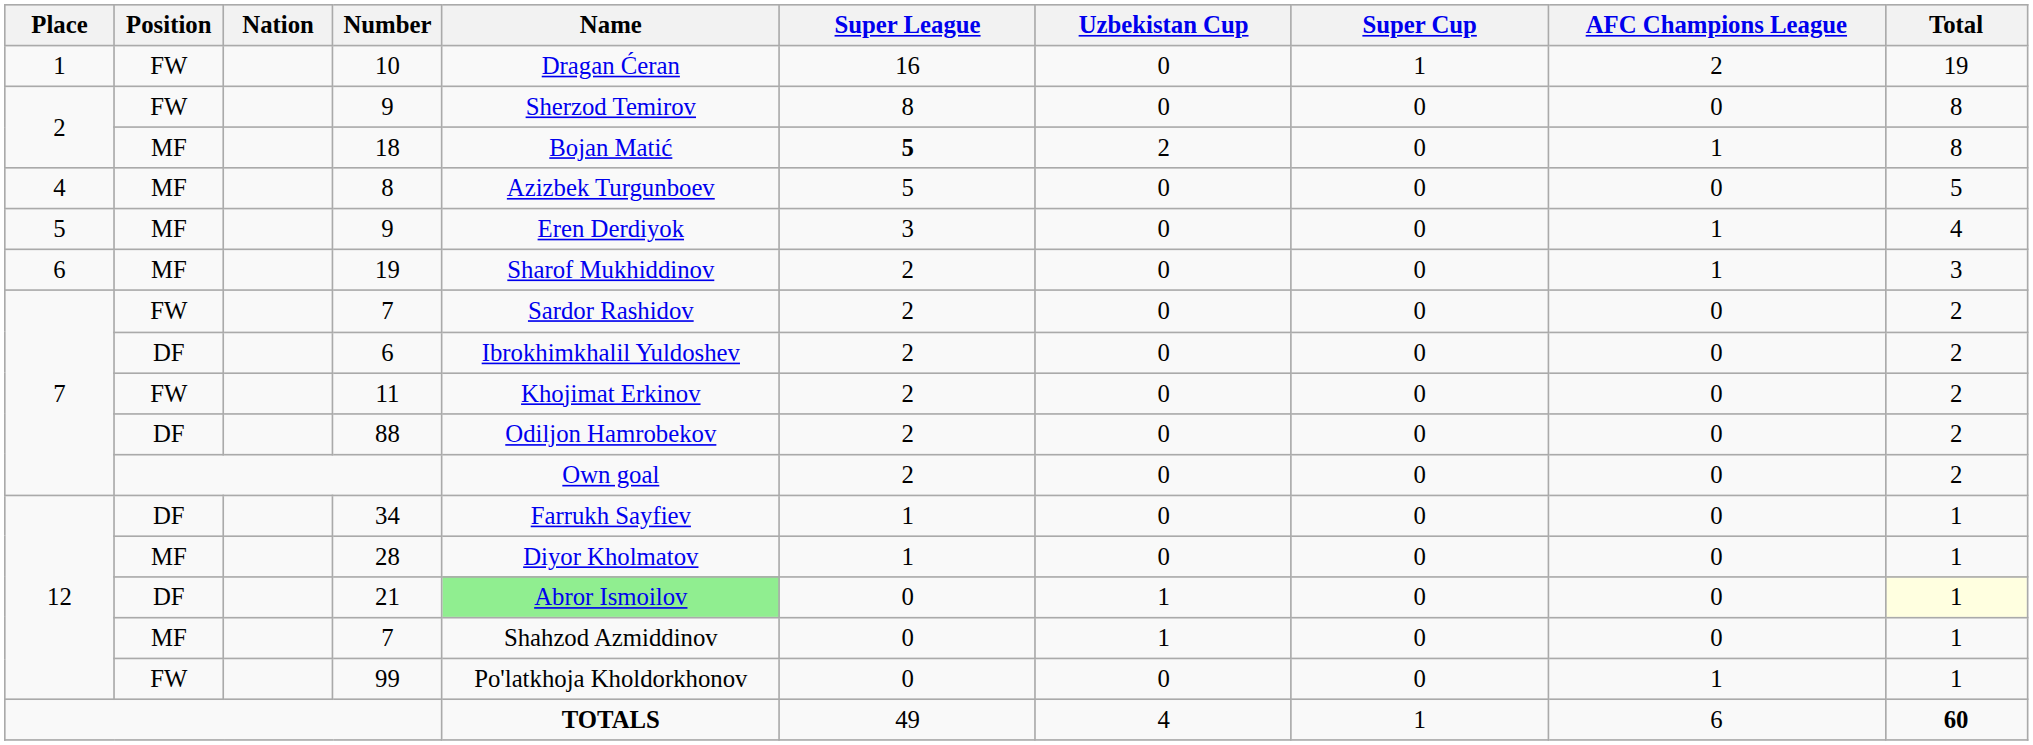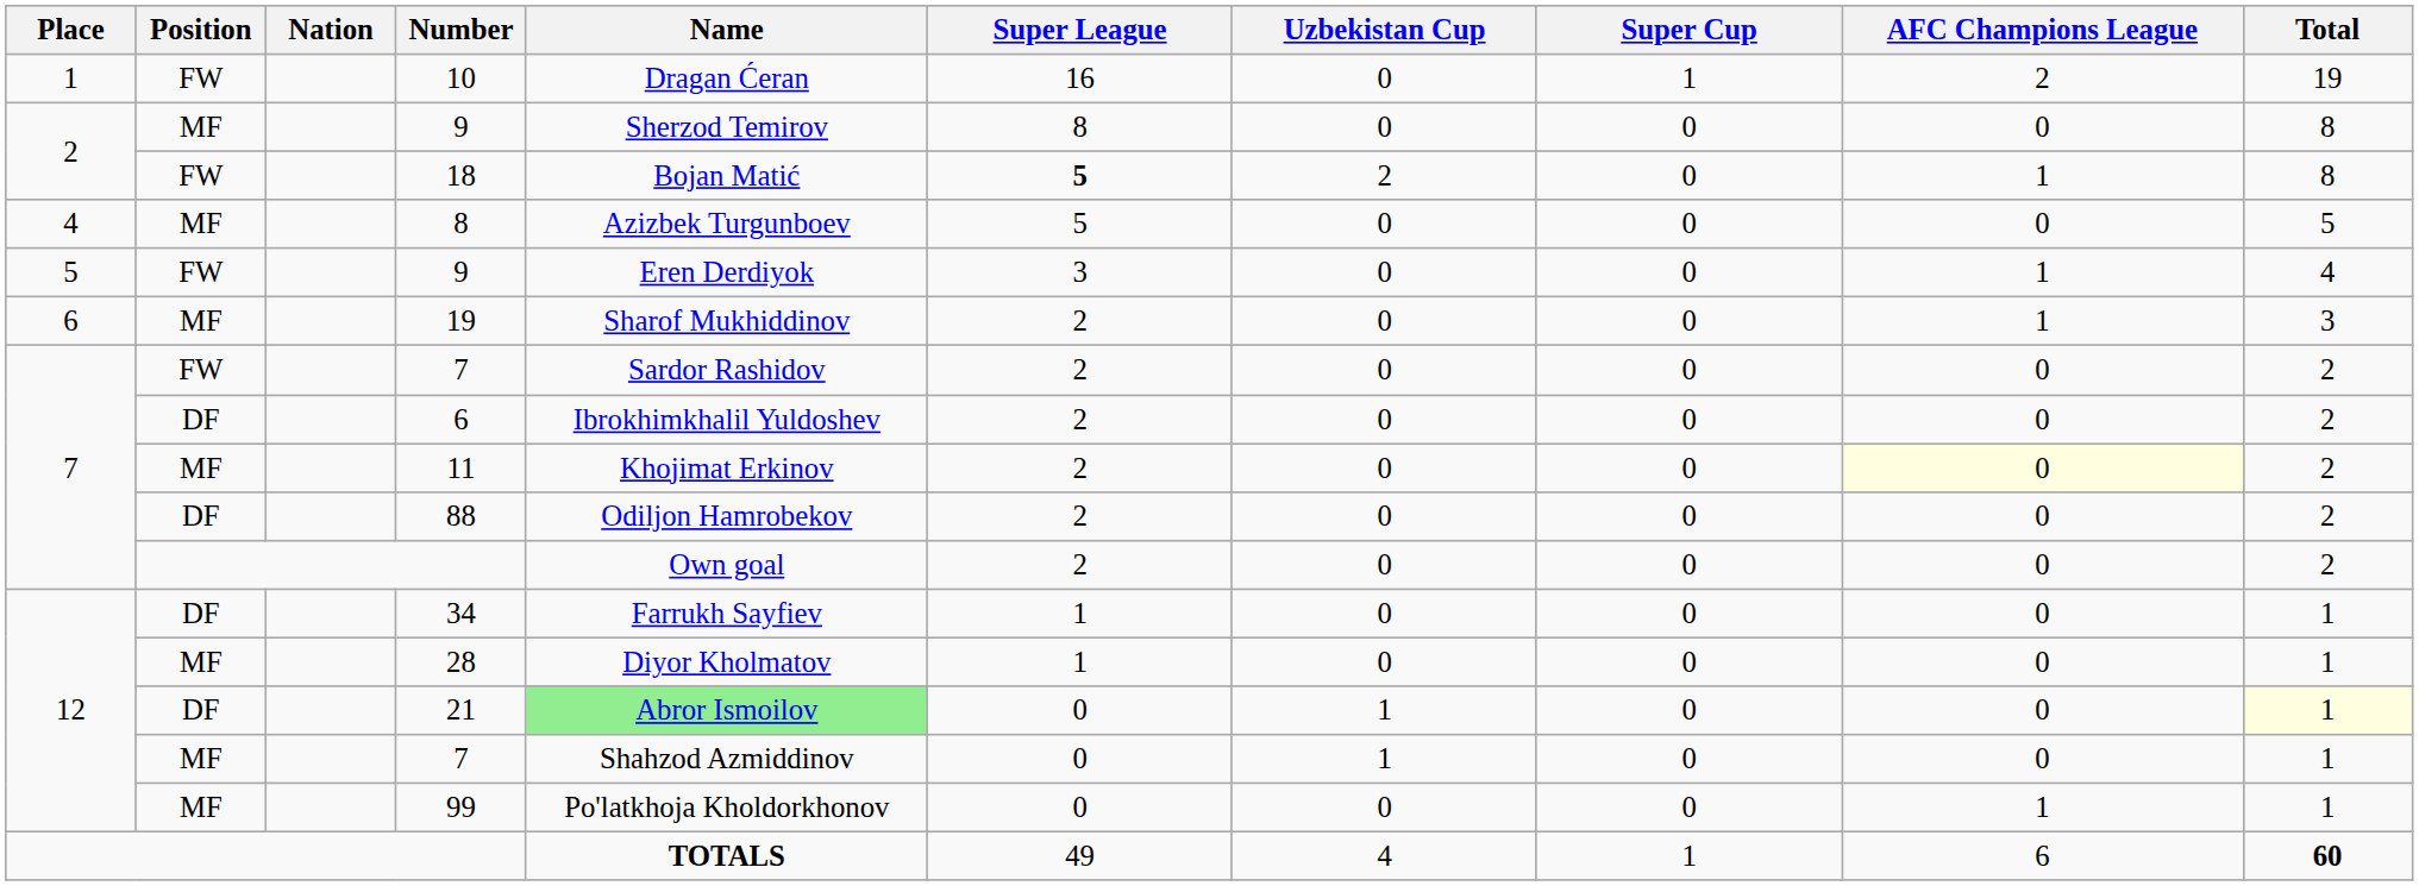2 / 9 | Position: FW -> MF
18 | Position: MF -> FW
5 / 9 | Position: MF -> FW
11 | Position: FW -> MF
11 | AFC Champions League: no background -> lightyellow background
99 | Position: FW -> MF
